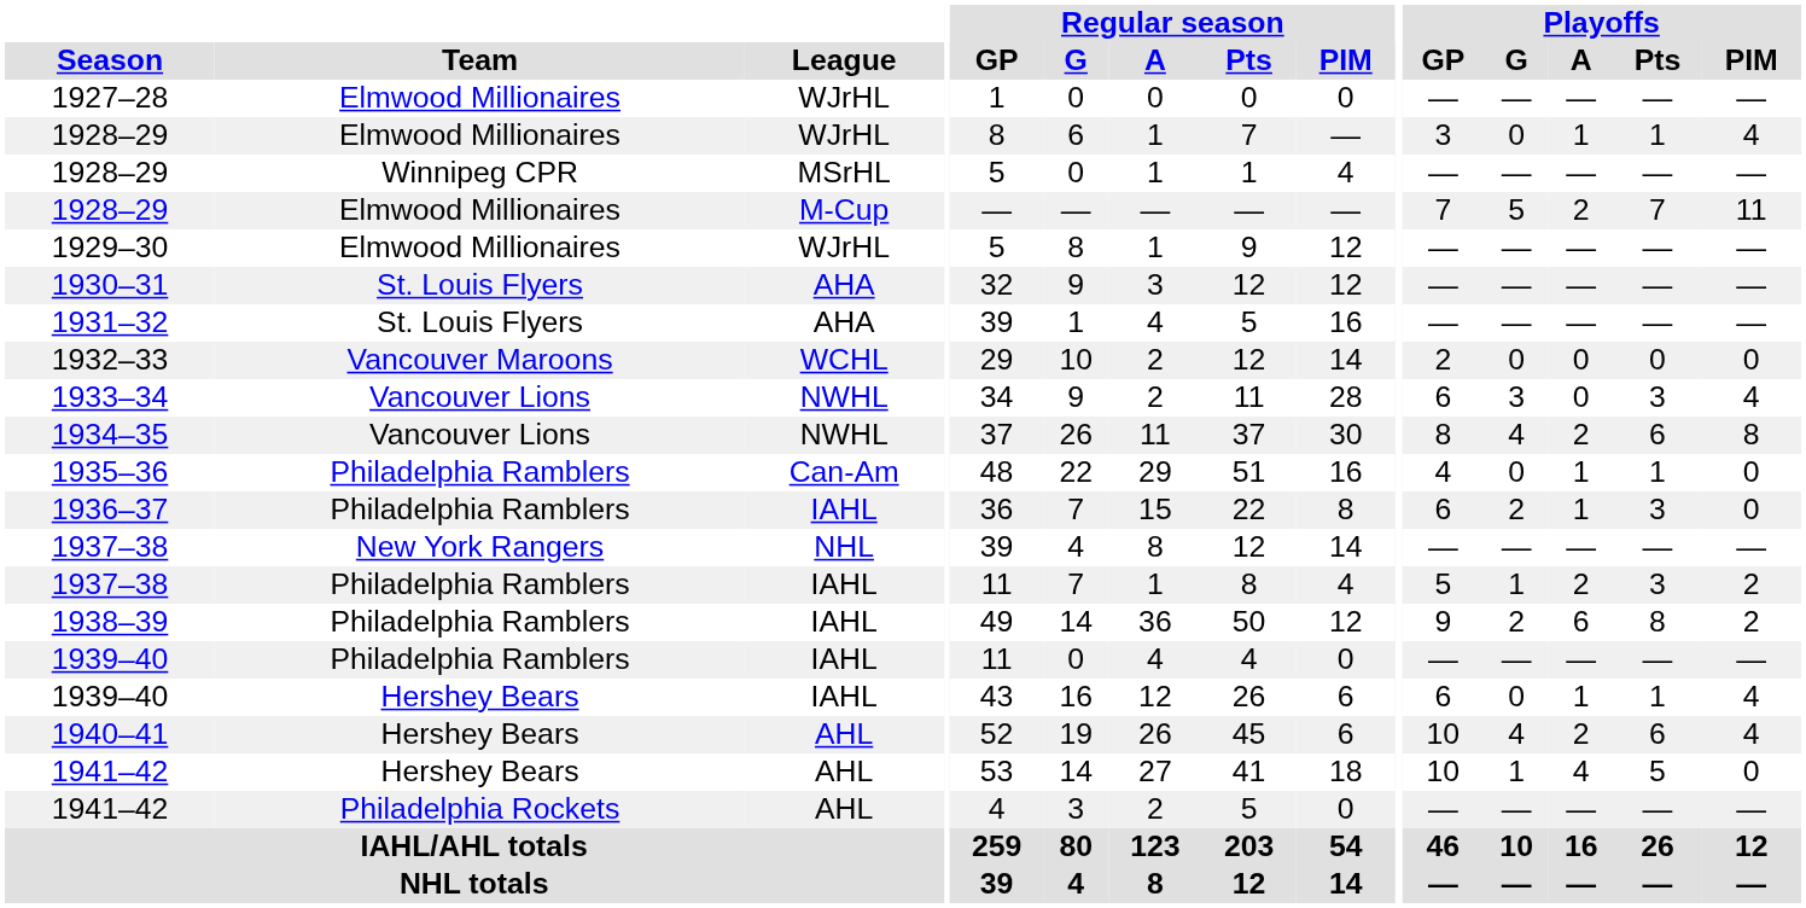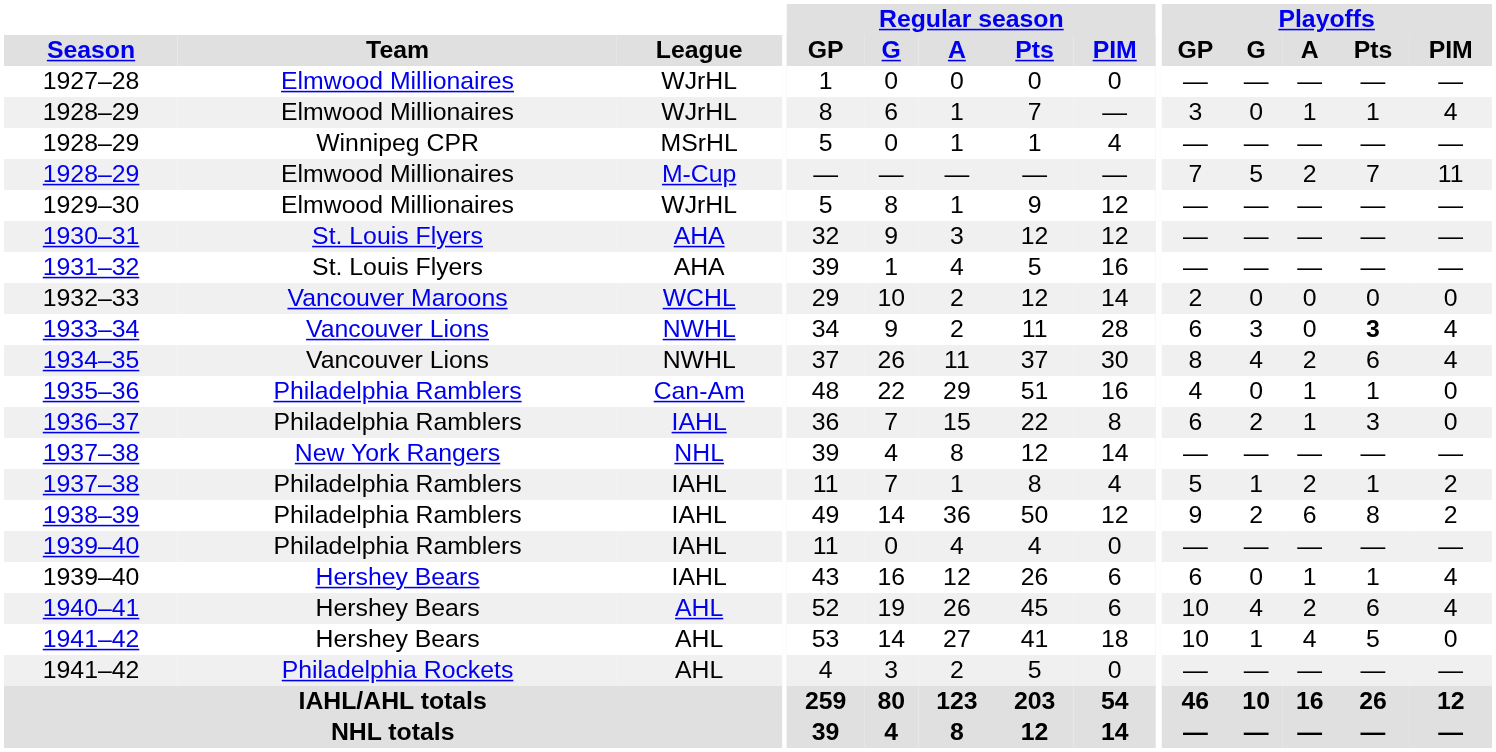1933–34 | Playoffs / Pts: normal -> bold
1934–35 | Playoffs / PIM: 8 -> 4
1937–38 / Philadelphia Ramblers | Playoffs / Pts: 3 -> 1
